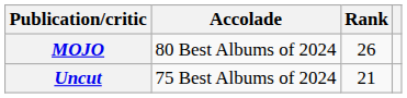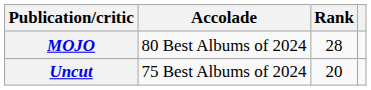MOJO | Rank: 26 -> 28
Uncut | Rank: 21 -> 20
